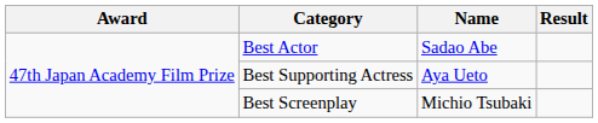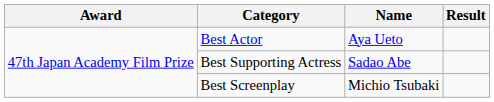Best Actor | Name: Sadao Abe -> Aya Ueto
Best Supporting Actress | Name: Aya Ueto -> Sadao Abe
